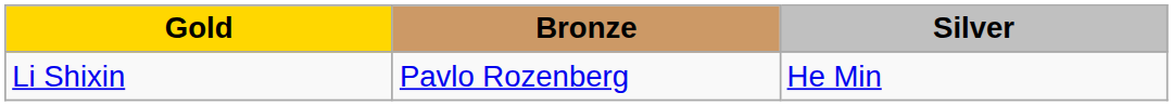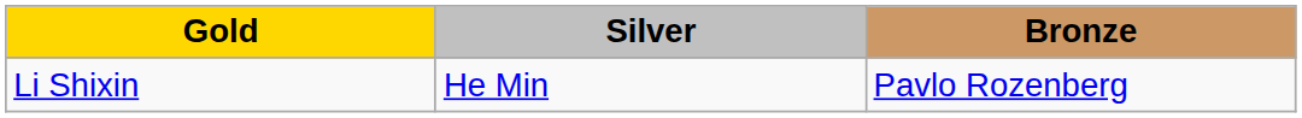columns swapped: Silver <-> Bronze
